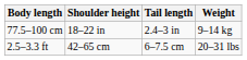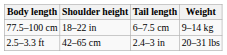77.5–100 cm | Tail length: 2.4–3 in -> 6–7.5 cm
2.5–3.3 ft | Tail length: 6–7.5 cm -> 2.4–3 in
